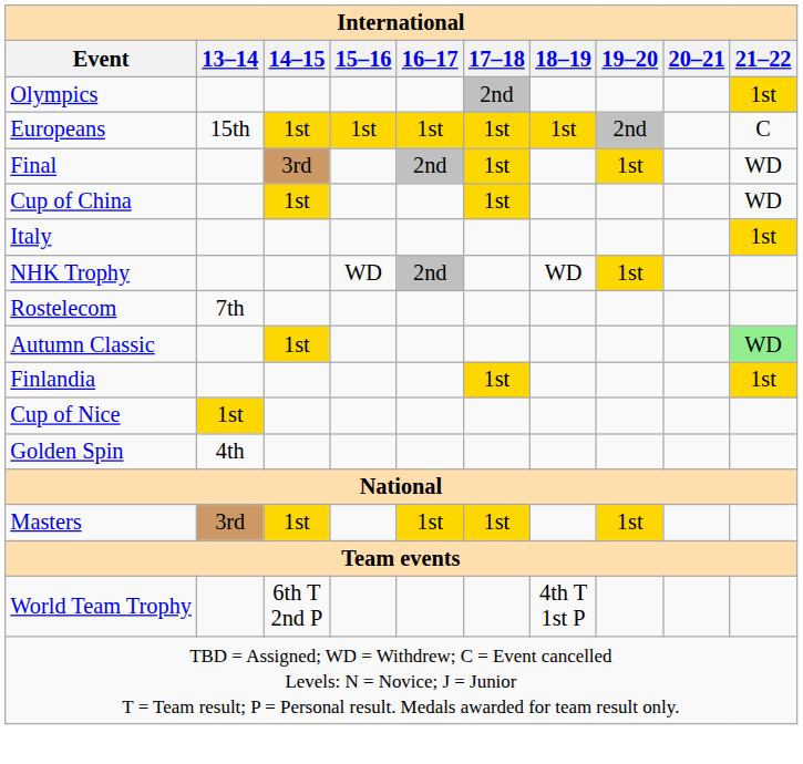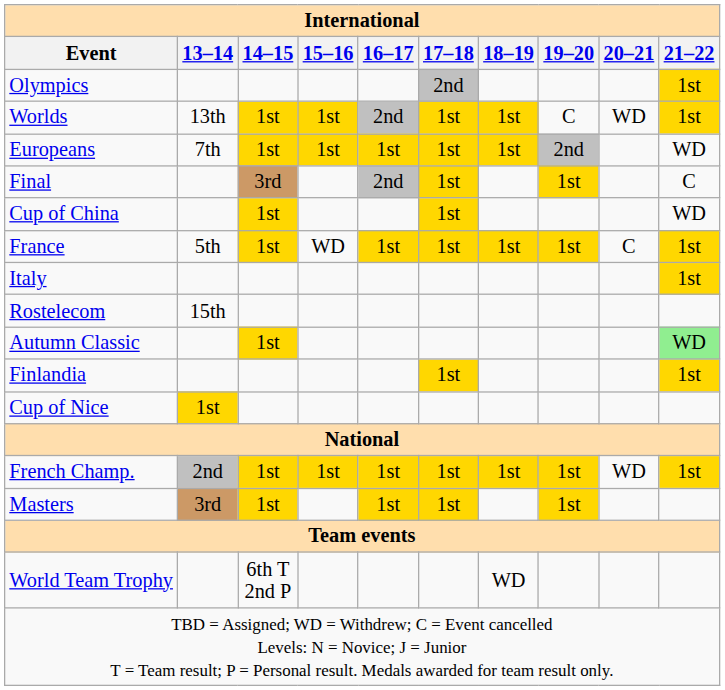+ row: Worlds | 13th | 1st | 1st | 2nd | 1st | 1st | C | WD | 1st
Europeans | 13–14: 15th -> 7th
Europeans | 21–22: C -> WD
Final | 21–22: WD -> C
+ row: France | 5th | 1st | WD | 1st | 1st | 1st | 1st | C | 1st
- row: NHK Trophy | WD | 2nd | WD | 1st
Rostelecom | 13–14: 7th -> 15th
- row: Golden Spin | 4th
+ row: French Champ. | 2nd | 1st | 1st | 1st | 1st | 1st | 1st | WD | 1st
World Team Trophy | 18–19: 4th T 1st P -> WD
